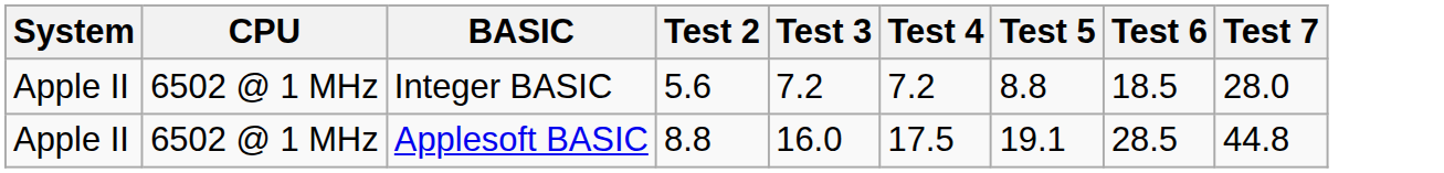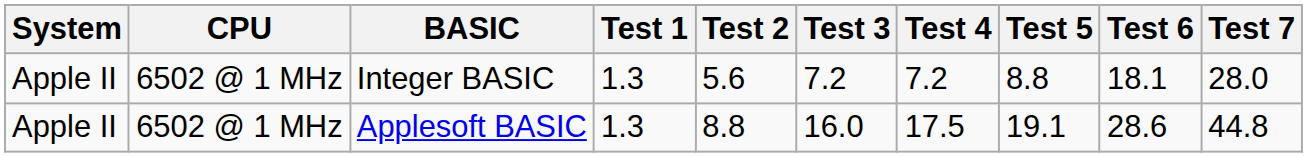+ column: Test 1 | 1.3 | 1.3
Integer BASIC | Test 6: 18.5 -> 18.1
Applesoft BASIC | Test 6: 28.5 -> 28.6
